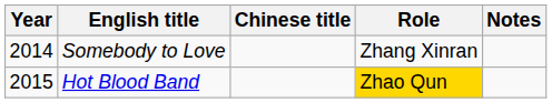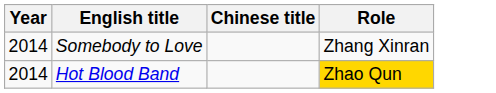- column: Notes
Hot Blood Band | Year: 2015 -> 2014
